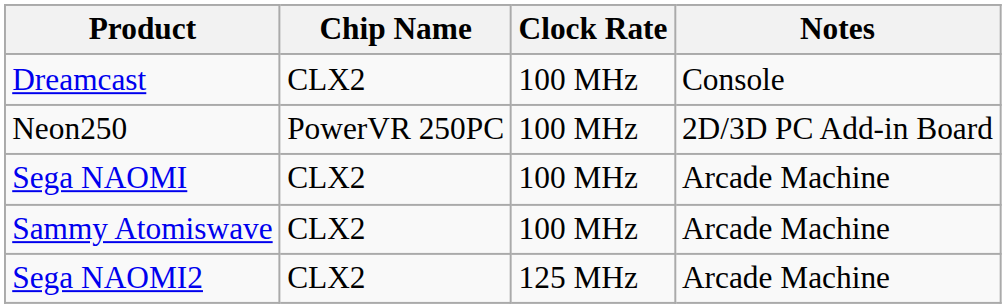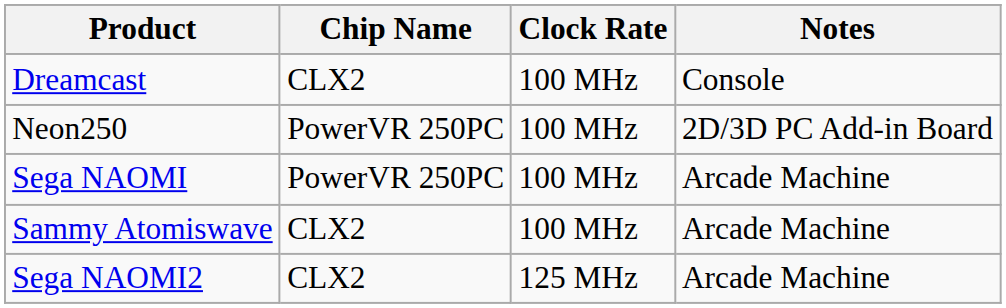Sega NAOMI | Chip Name: CLX2 -> PowerVR 250PC
